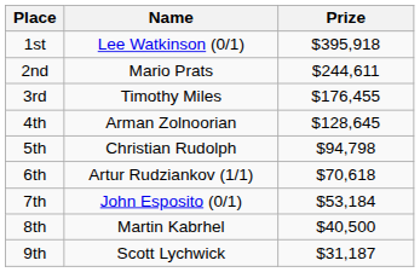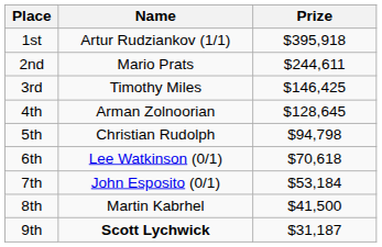1st | Name: Lee Watkinson (0/1) -> Artur Rudziankov (1/1)
3rd | Prize: $176,455 -> $146,425
6th | Name: Artur Rudziankov (1/1) -> Lee Watkinson (0/1)
8th | Prize: $40,500 -> $41,500
9th | Name: normal -> bold
